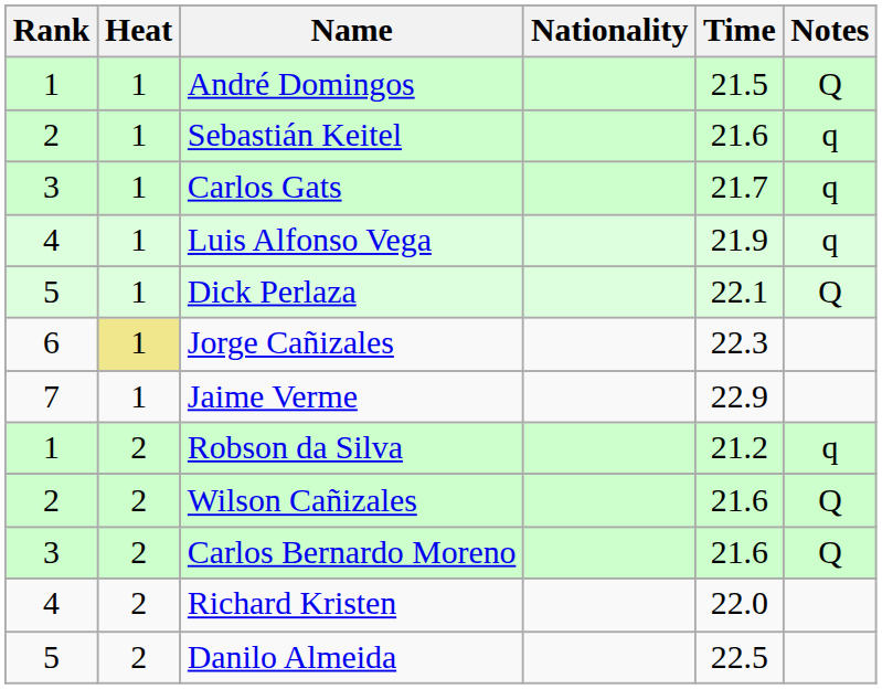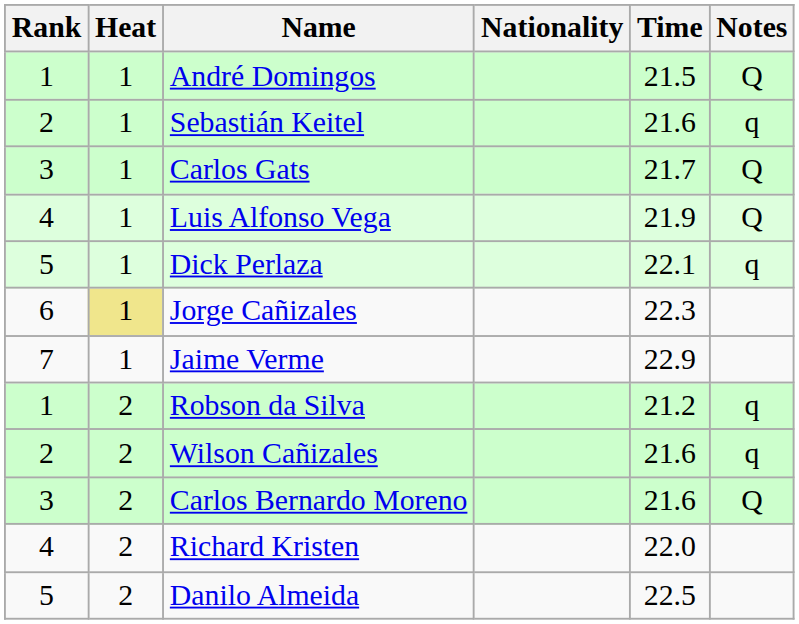Carlos Gats | Notes: q -> Q
Luis Alfonso Vega | Notes: q -> Q
Dick Perlaza | Notes: Q -> q
Wilson Cañizales | Notes: Q -> q
